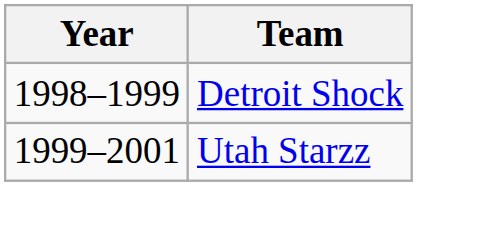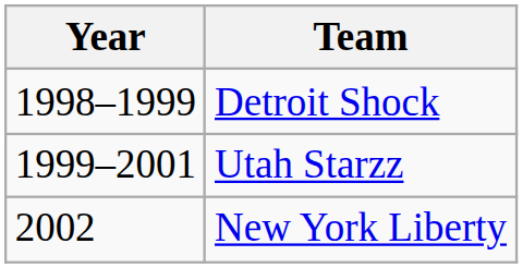+ row: 2002 | New York Liberty
